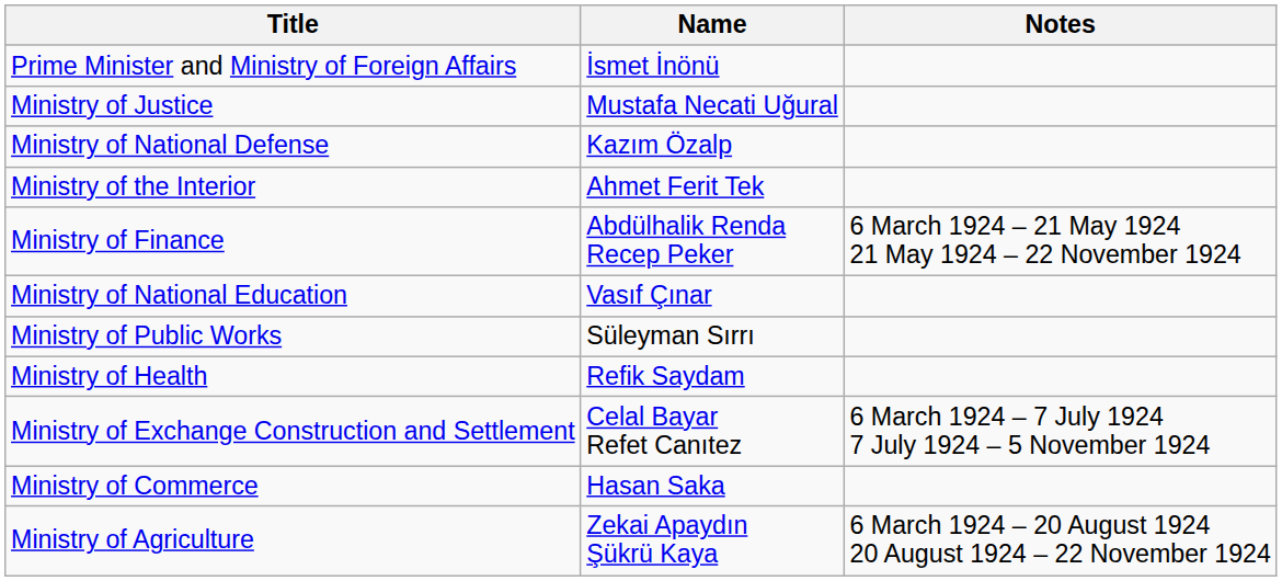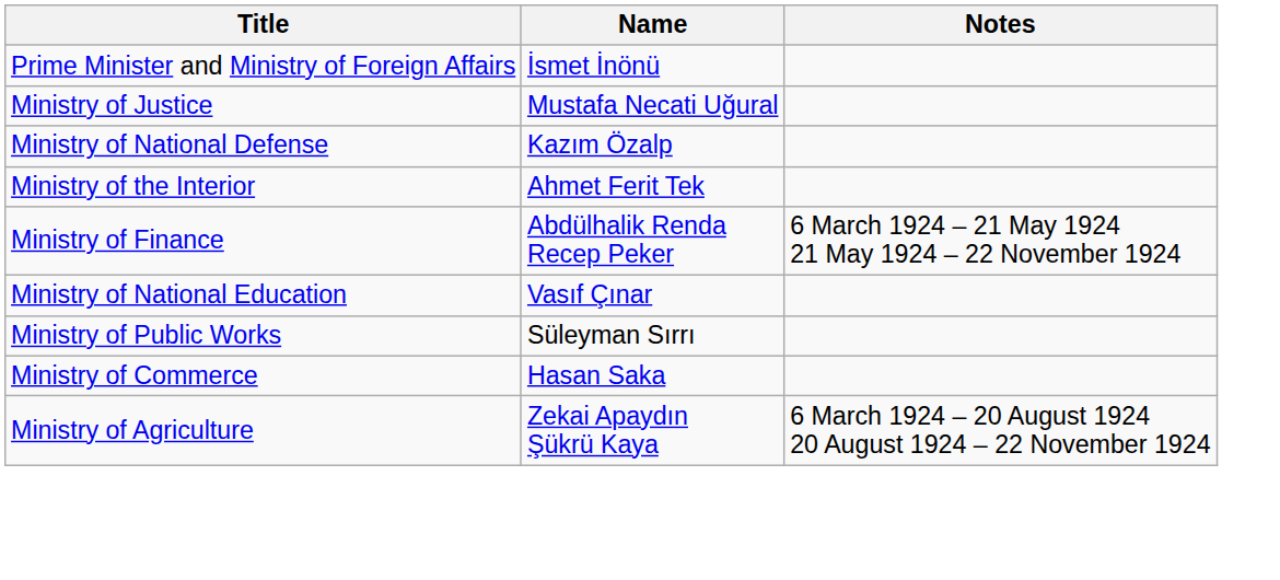- row: Ministry of Health | Refik Saydam
- row: Ministry of Exchange Construction and Settlement | Celal Bayar Refet Canıtez | 6 March 1924 – 7 July 1924 7 July 1924 – 5 November 1924
